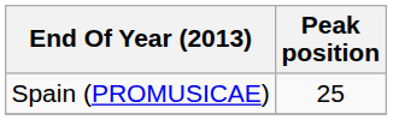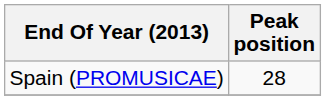Spain (PROMUSICAE) | Peak position: 25 -> 28
